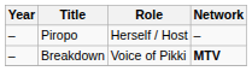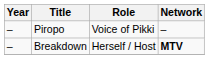Piropo | Role: Herself / Host -> Voice of Pikki
Breakdown | Role: Voice of Pikki -> Herself / Host
